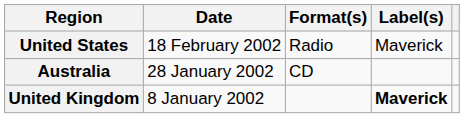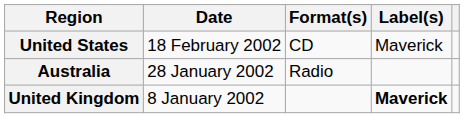United States | Format(s): Radio -> CD
Australia | Format(s): CD -> Radio
